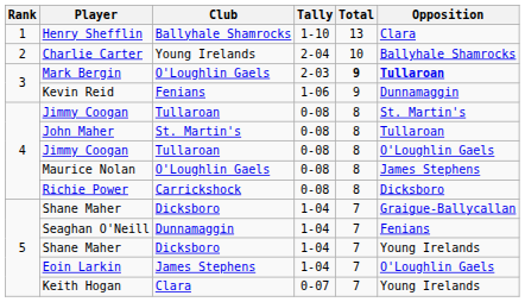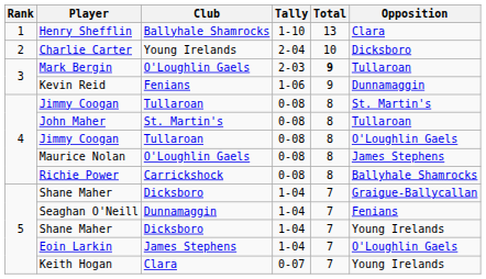Charlie Carter | Opposition: Ballyhale Shamrocks -> Dicksboro
Mark Bergin | Opposition: bold -> normal
Richie Power | Opposition: Dicksboro -> Ballyhale Shamrocks
